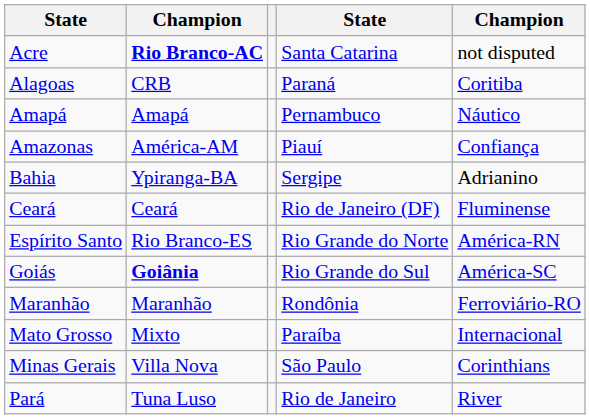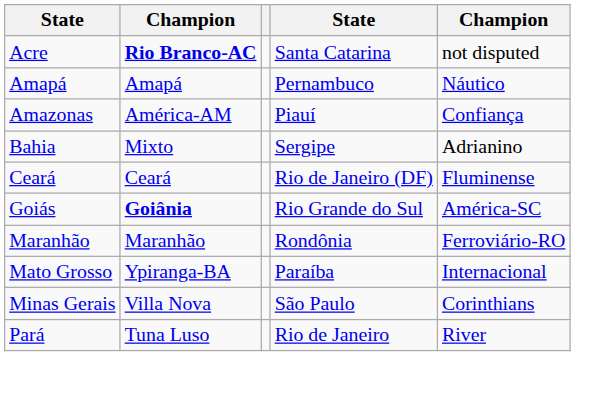- row: Alagoas | CRB | Paraná | Coritiba
Bahia | column 2: Ypiranga-BA -> Mixto
- row: Espírito Santo | Rio Branco-ES | Rio Grande do Norte | América-RN
Mato Grosso | column 2: Mixto -> Ypiranga-BA
